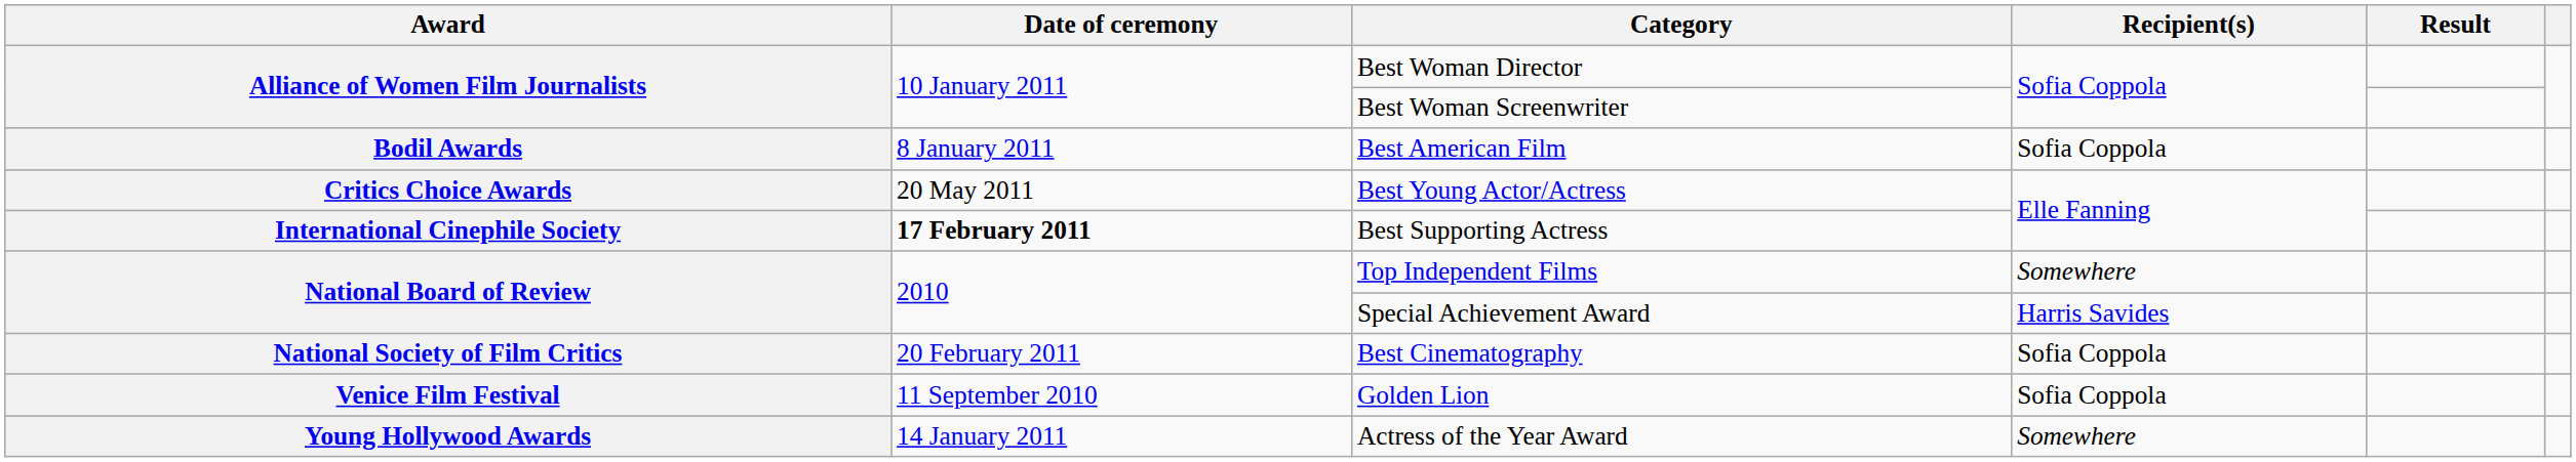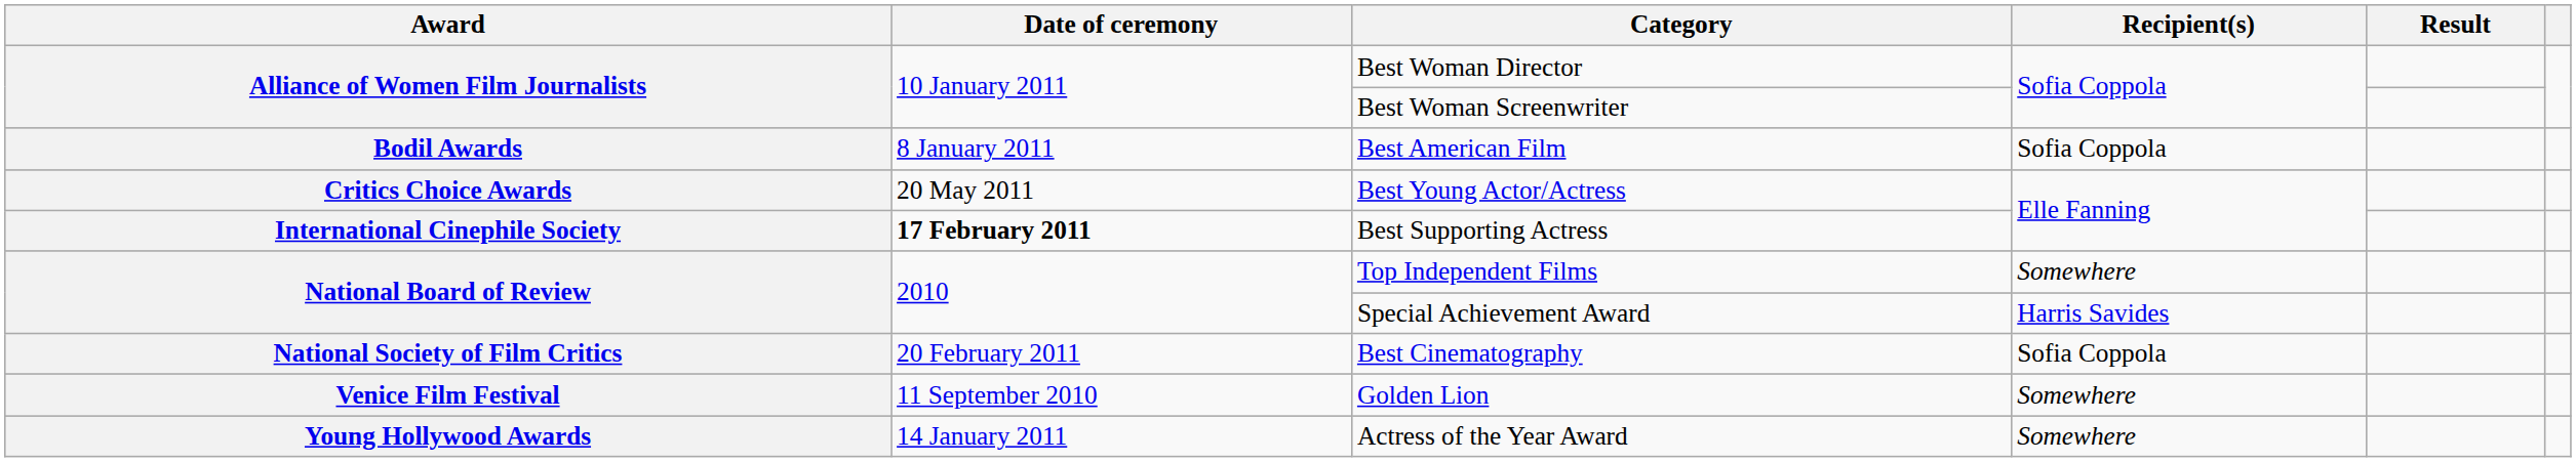Golden Lion | Recipient(s): Sofia Coppola -> Somewhere
